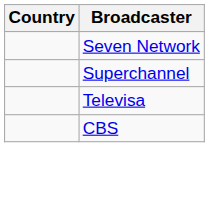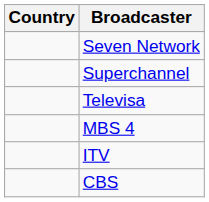+ row: MBS 4
+ row: ITV
